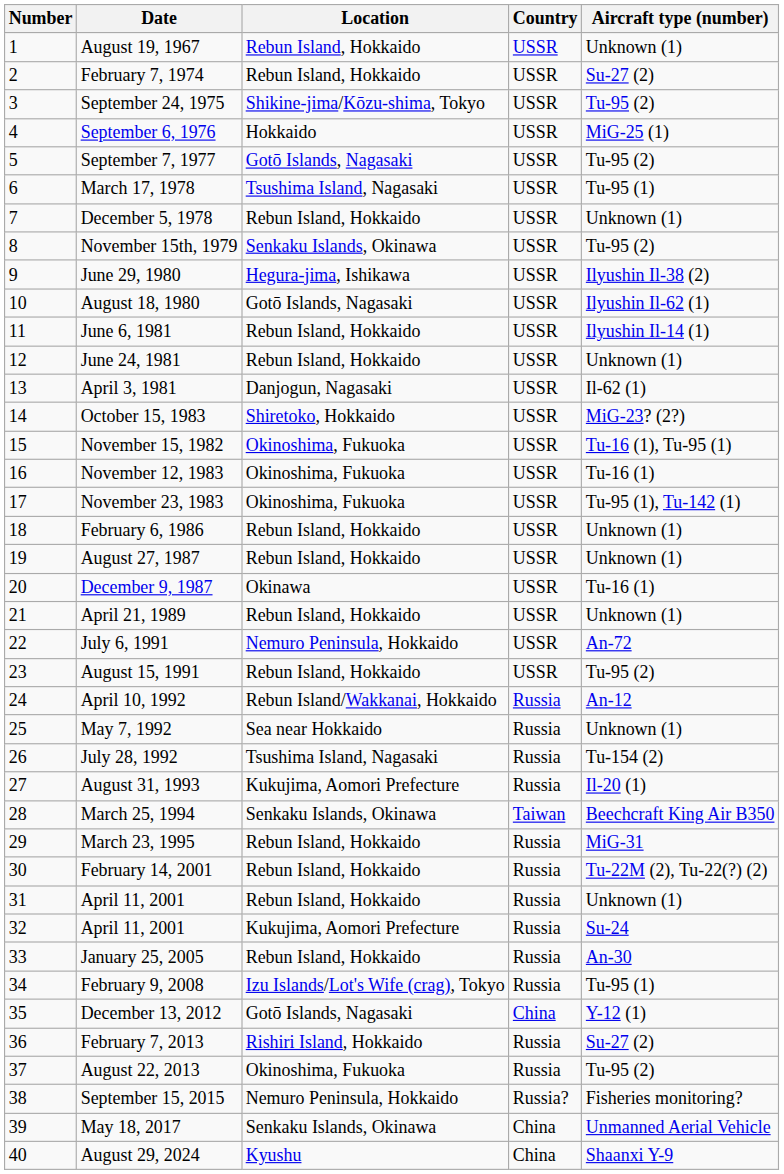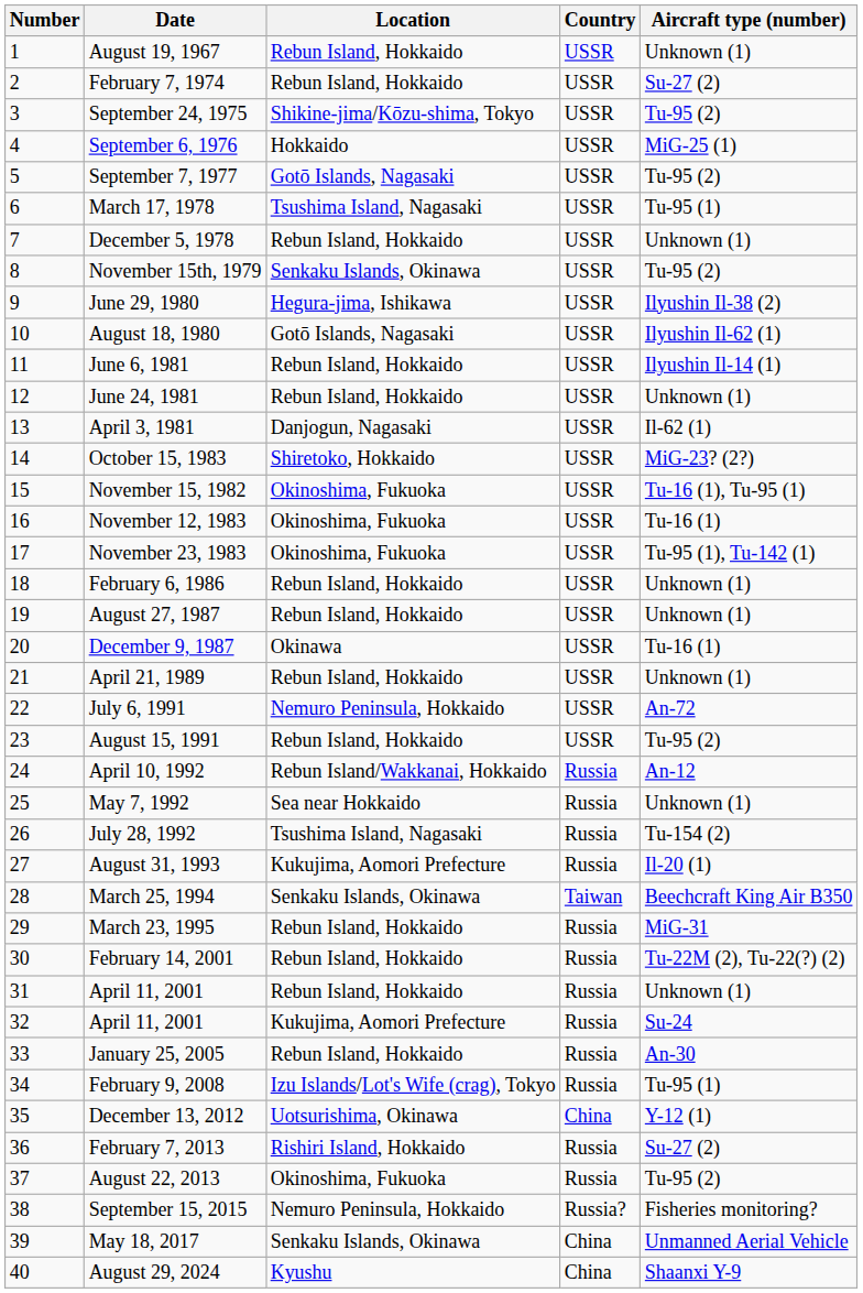December 13, 2012 | Location: Gotō Islands, Nagasaki -> Uotsurishima, Okinawa
